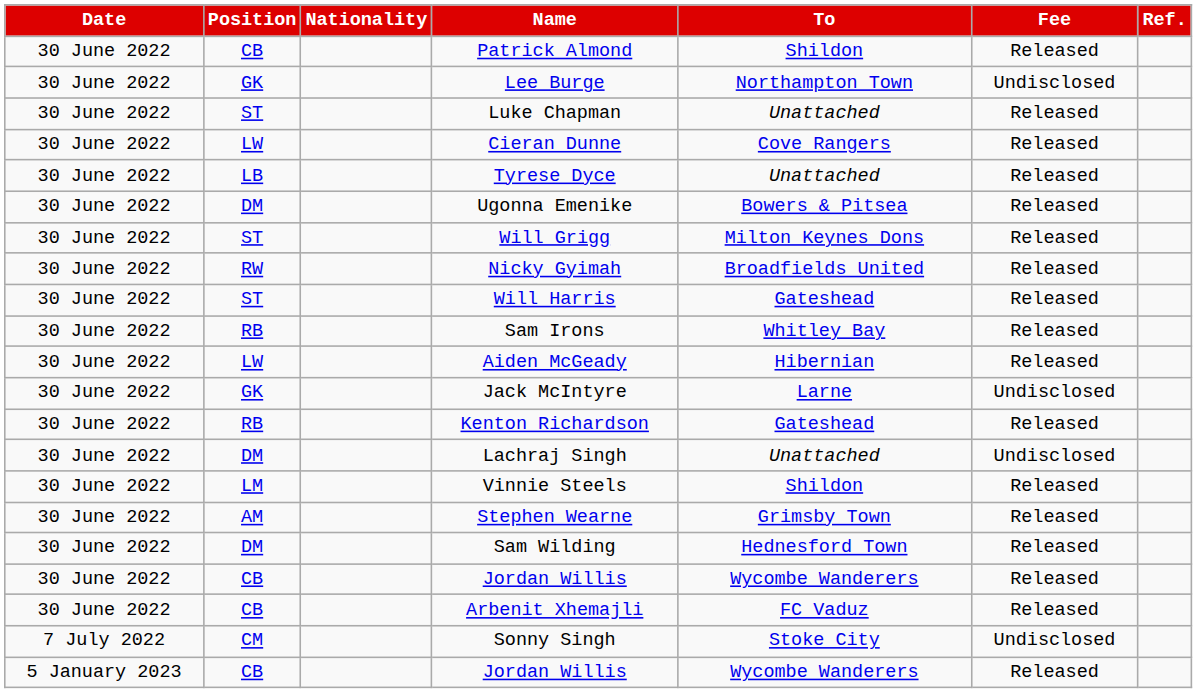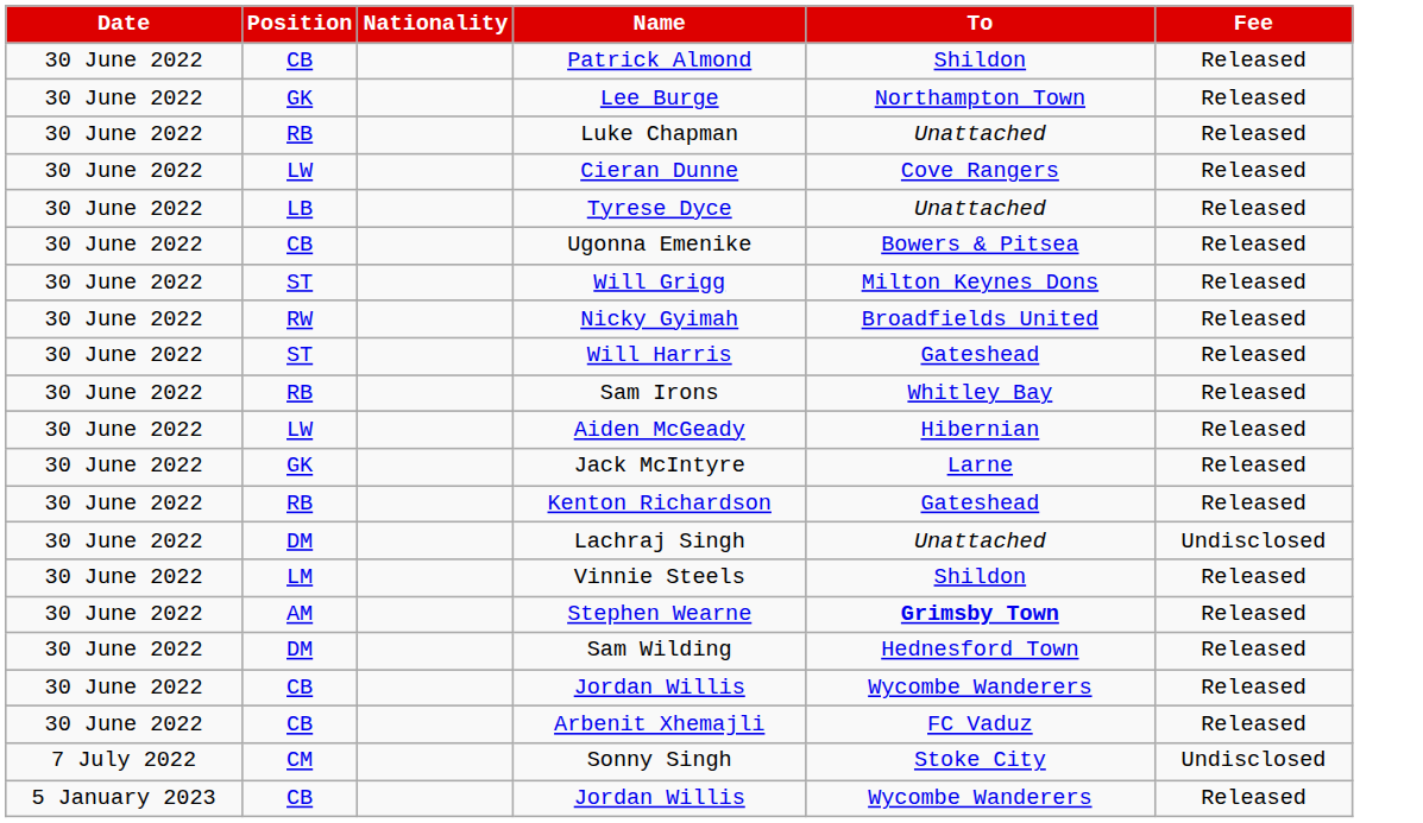- column: Ref.
Lee Burge | Fee: Undisclosed -> Released
Luke Chapman | Position: ST -> RB
Ugonna Emenike | Position: DM -> CB
Jack McIntyre | Fee: Undisclosed -> Released
Stephen Wearne | To: normal -> bold
